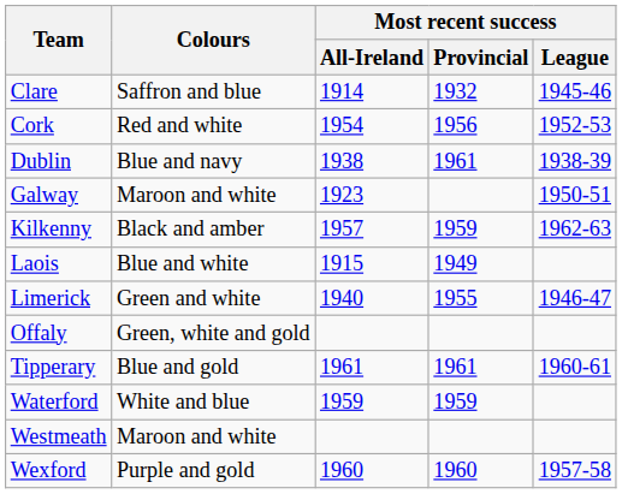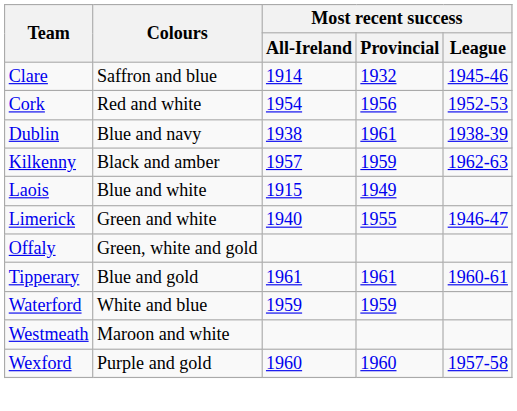- row: Galway | Maroon and white | 1923 | 1950-51
